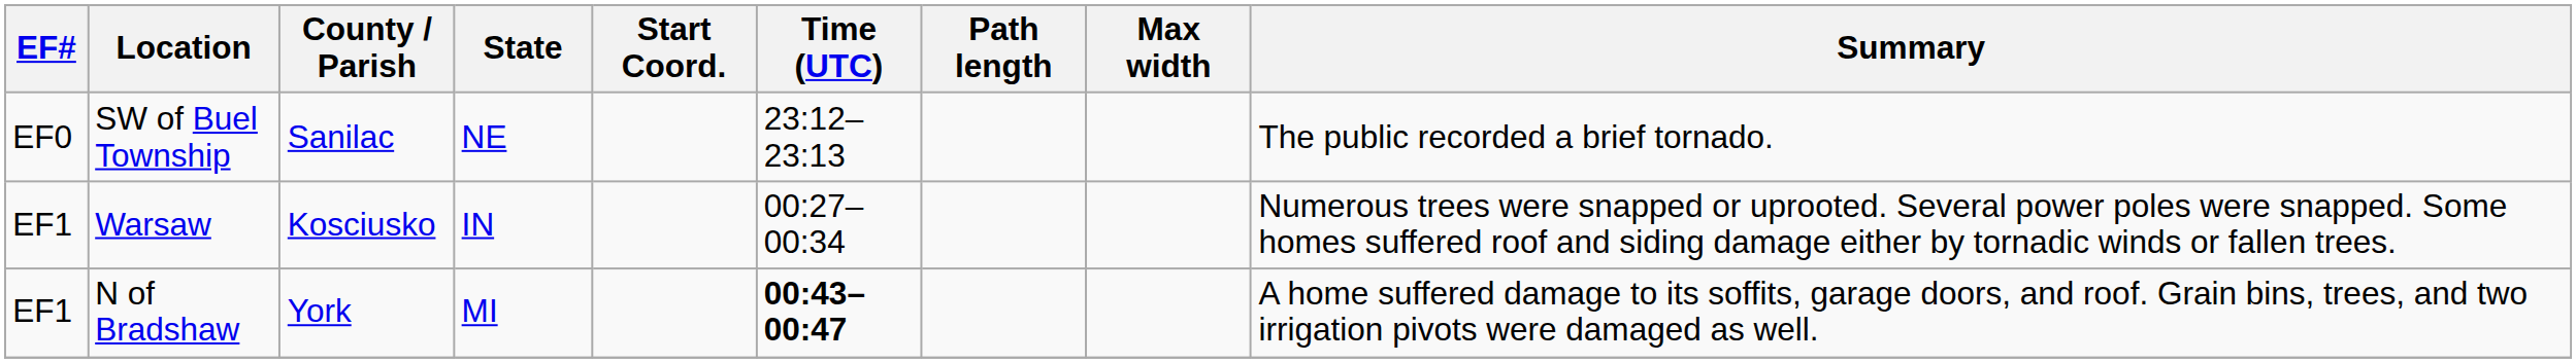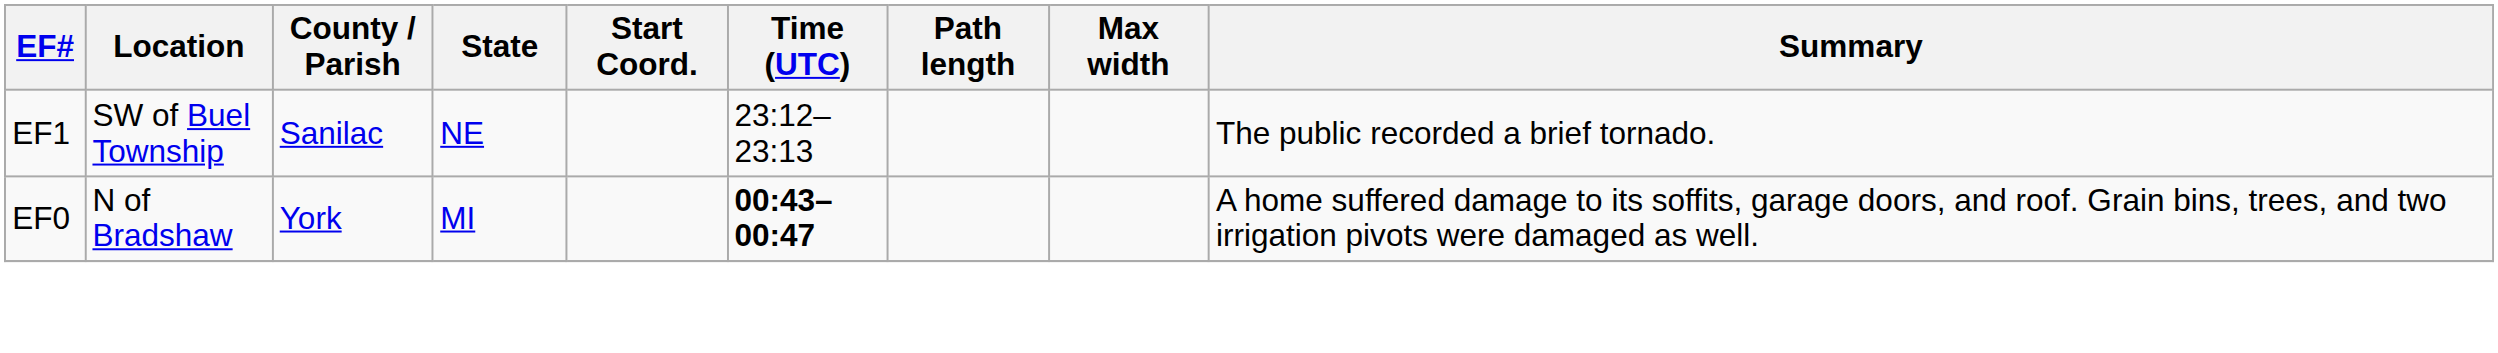SW of Buel Township | EF#: EF0 -> EF1
- row: EF1 | Warsaw | Kosciusko | IN | 00:27–00:34 | Numerous trees were snapped or uprooted. Several power poles were snapped. Some homes suffered roof and siding damage either by tornadic winds or fallen trees.
N of Bradshaw | EF#: EF1 -> EF0
